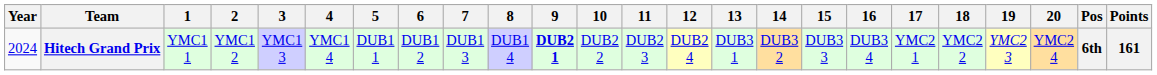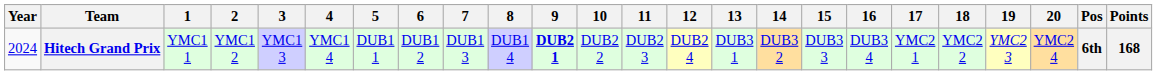Hitech Grand Prix | Points: 161 -> 168
